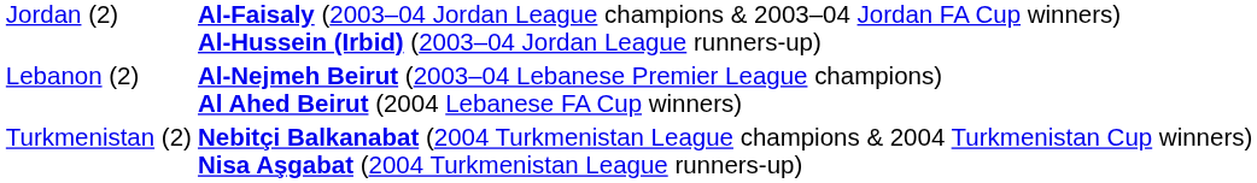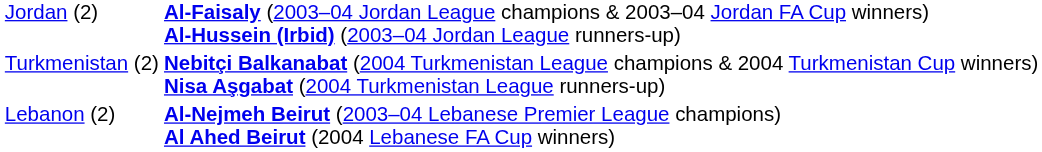rows swapped: Lebanon (2) <-> Turkmenistan (2)
